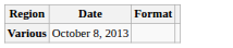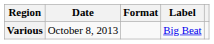+ column: Label | Big Beat
